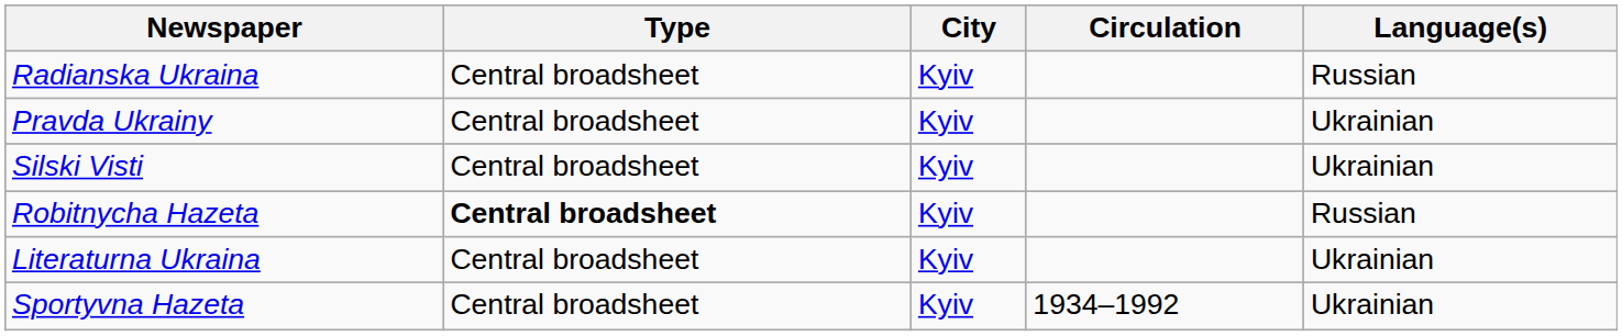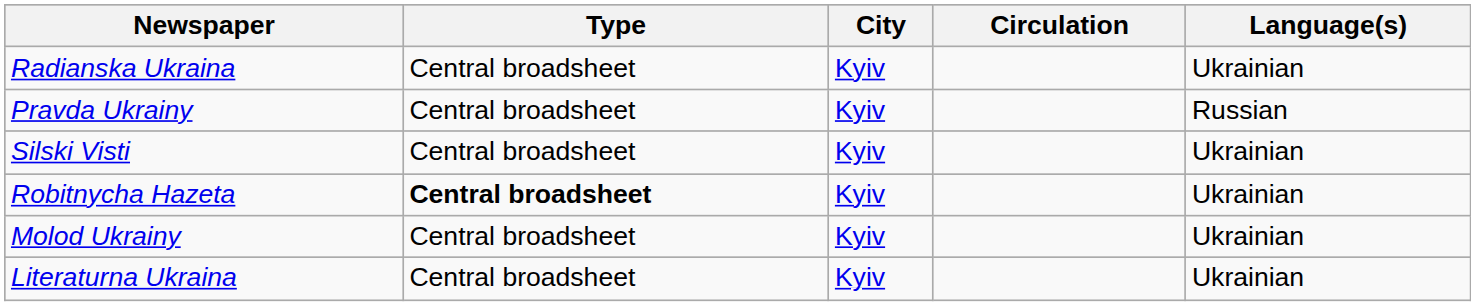Radianska Ukraina | Language(s): Russian -> Ukrainian
Pravda Ukrainy | Language(s): Ukrainian -> Russian
Robitnycha Hazeta | Language(s): Russian -> Ukrainian
+ row: Molod Ukrainy | Central broadsheet | Kyiv | Ukrainian
- row: Sportyvna Hazeta | Central broadsheet | Kyiv | 1934–1992 | Ukrainian
